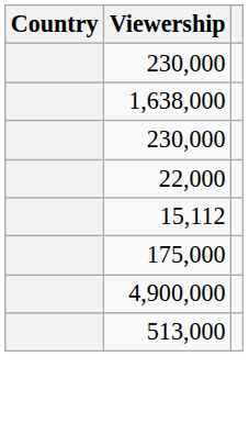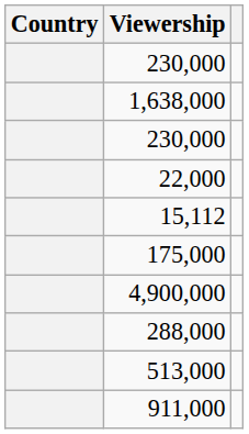+ row: 288,000
+ row: 911,000
